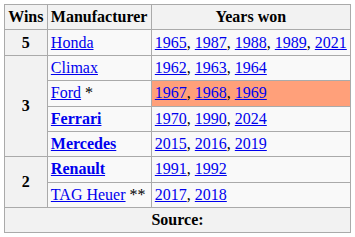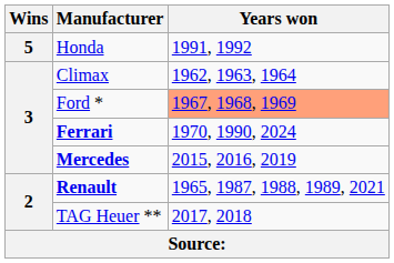Honda | Years won: 1965, 1987, 1988, 1989, 2021 -> 1991, 1992
Renault | Years won: 1991, 1992 -> 1965, 1987, 1988, 1989, 2021
